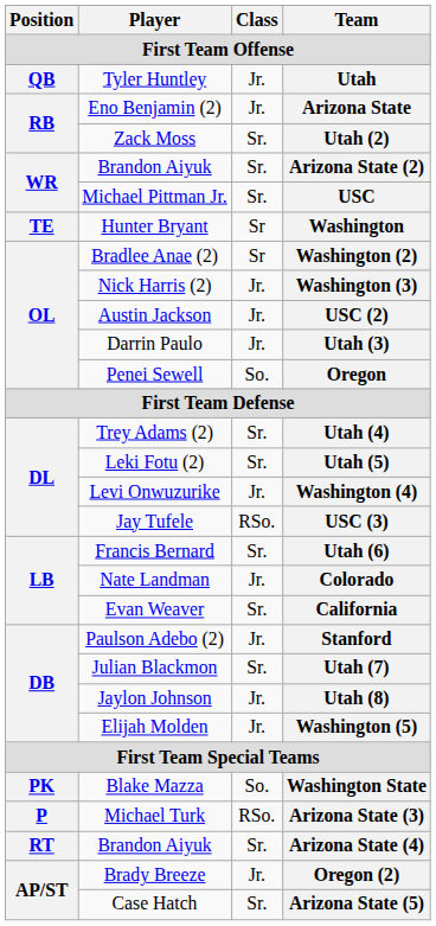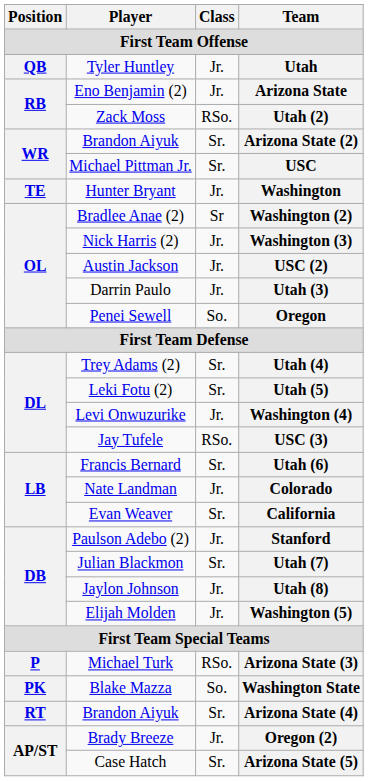Utah (2) | Class: Sr. -> RSo.
Washington | Class: Sr -> Jr.
rows swapped: Washington State <-> Arizona State (3)
